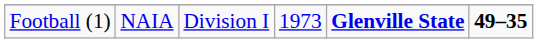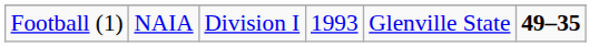Football (1) | column 4: 1973 -> 1993
Football (1) | column 5: bold -> normal
